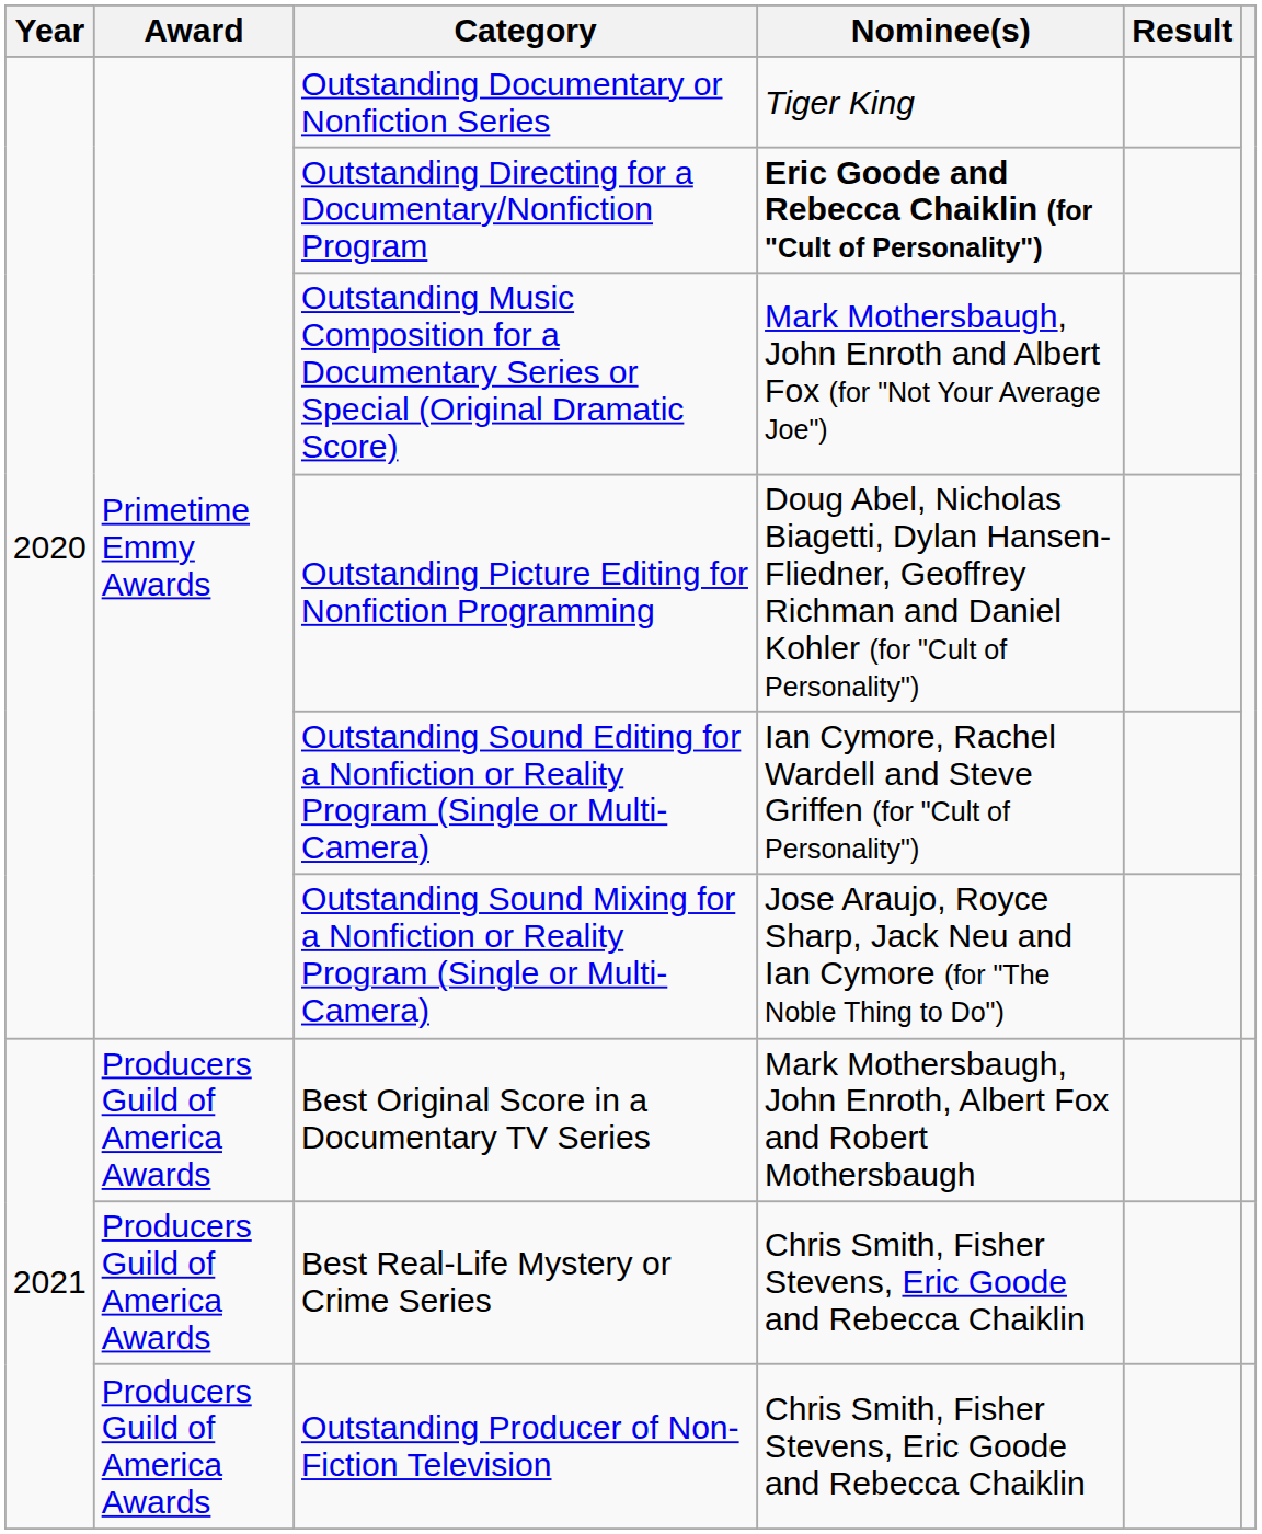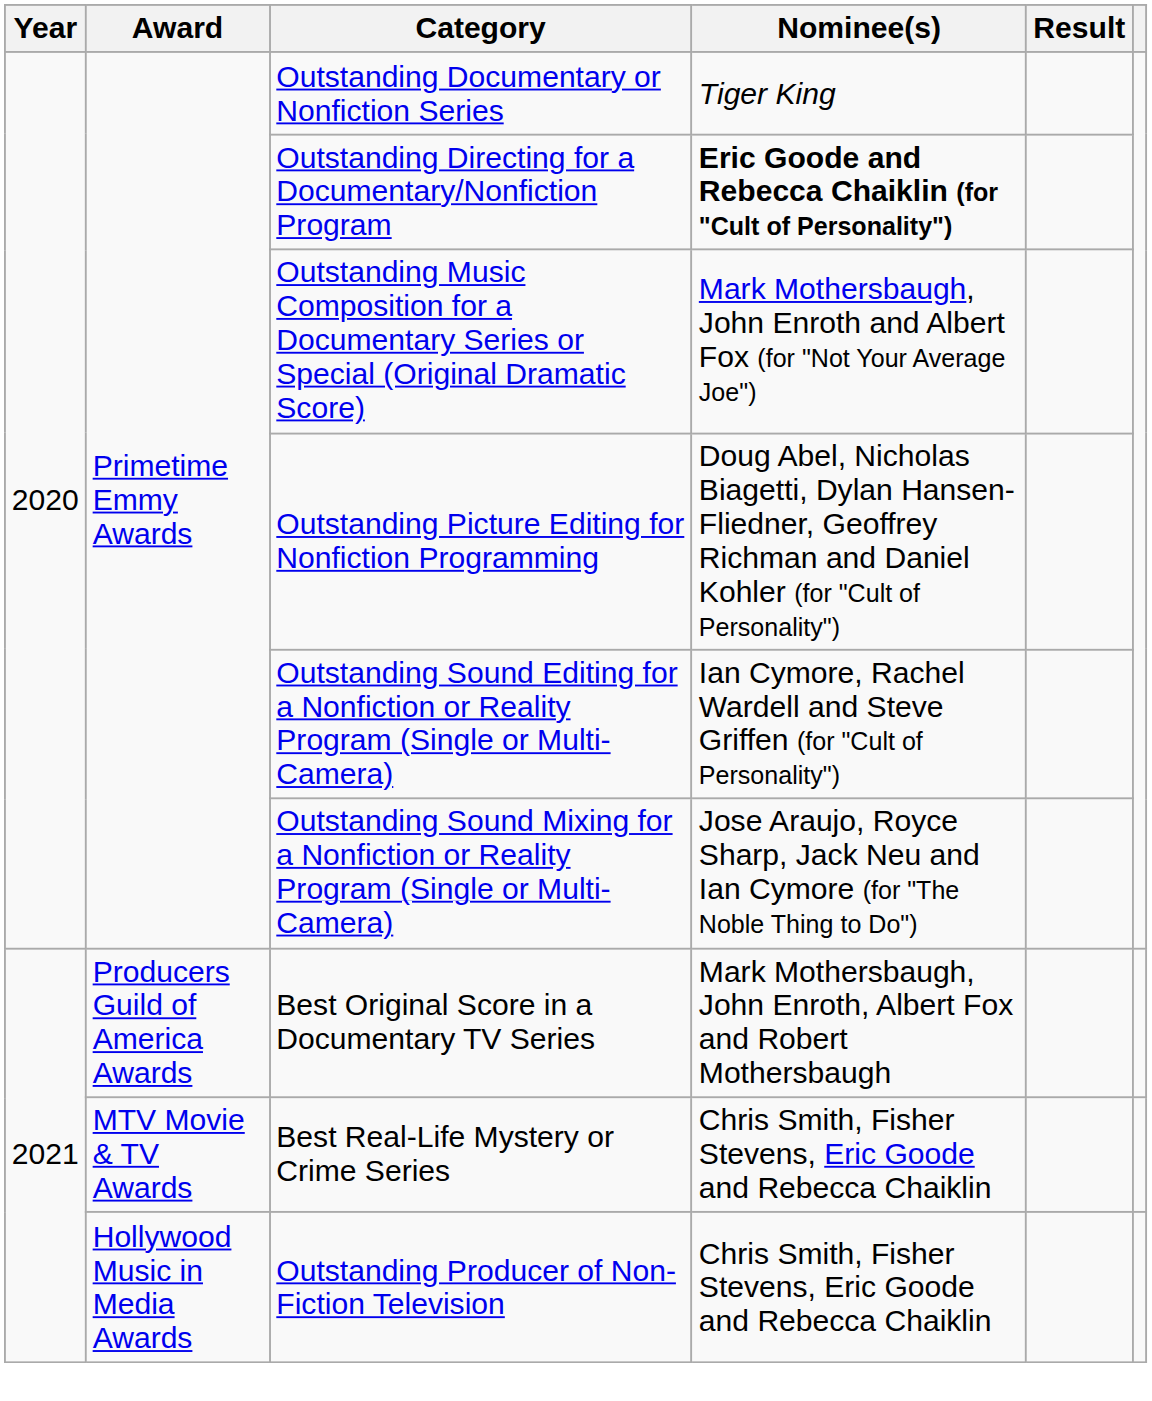Best Real-Life Mystery or Crime Series | Award: Producers Guild of America Awards -> MTV Movie & TV Awards
Outstanding Producer of Non-Fiction Television | Award: Producers Guild of America Awards -> Hollywood Music in Media Awards
